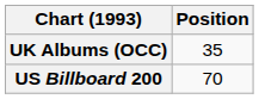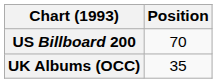rows swapped: UK Albums (OCC) <-> US Billboard 200
